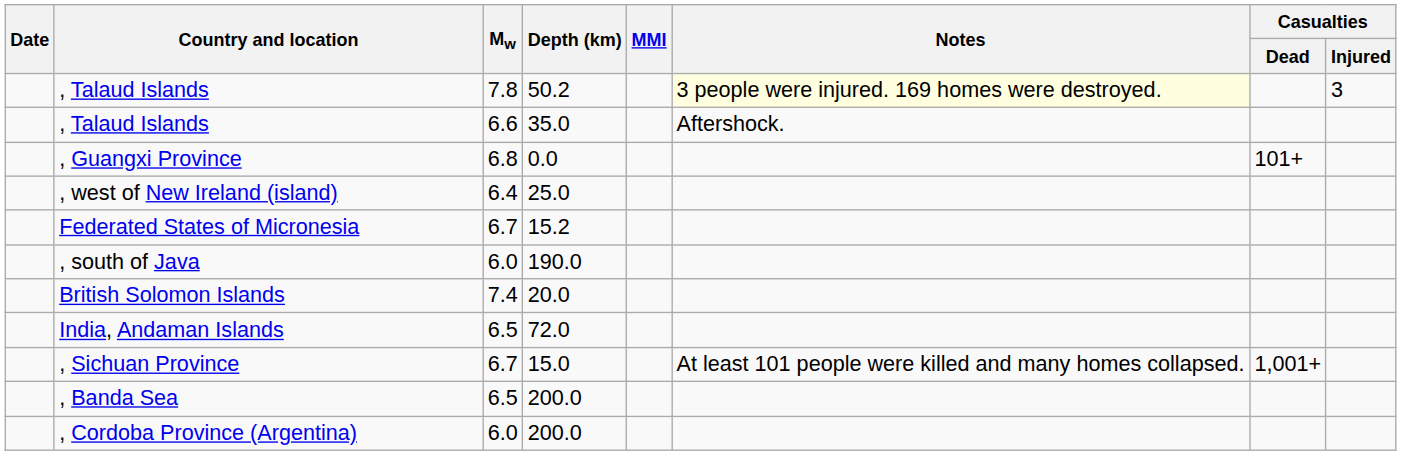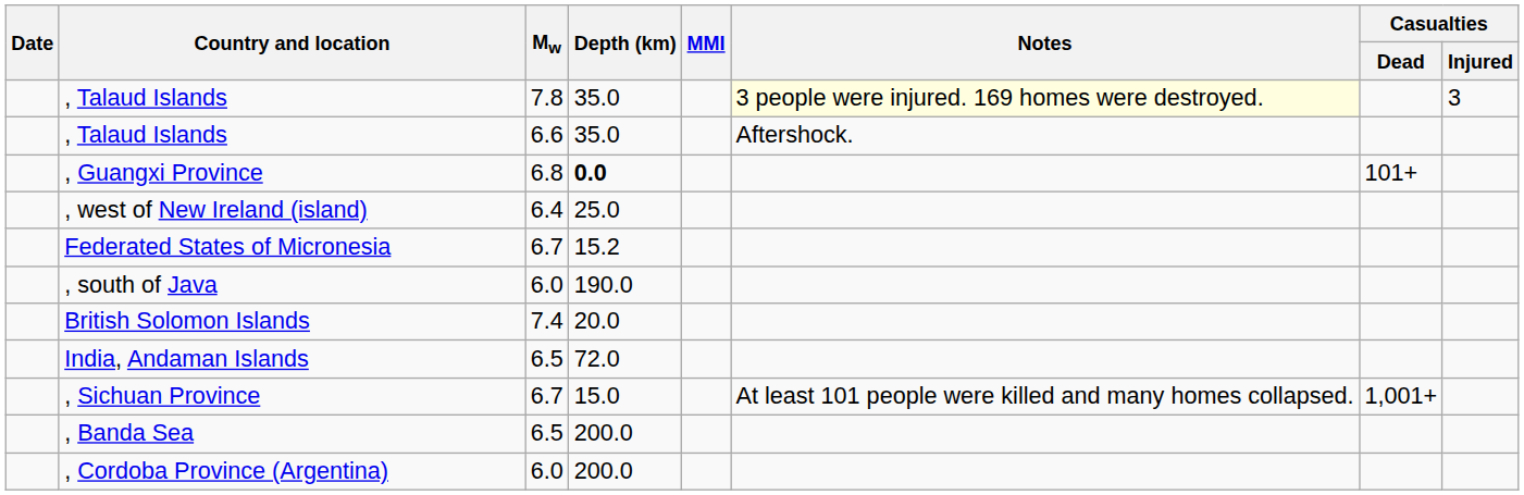, Talaud Islands / 7.8 | Depth (km): 50.2 -> 35.0
, Guangxi Province | Depth (km): normal -> bold
